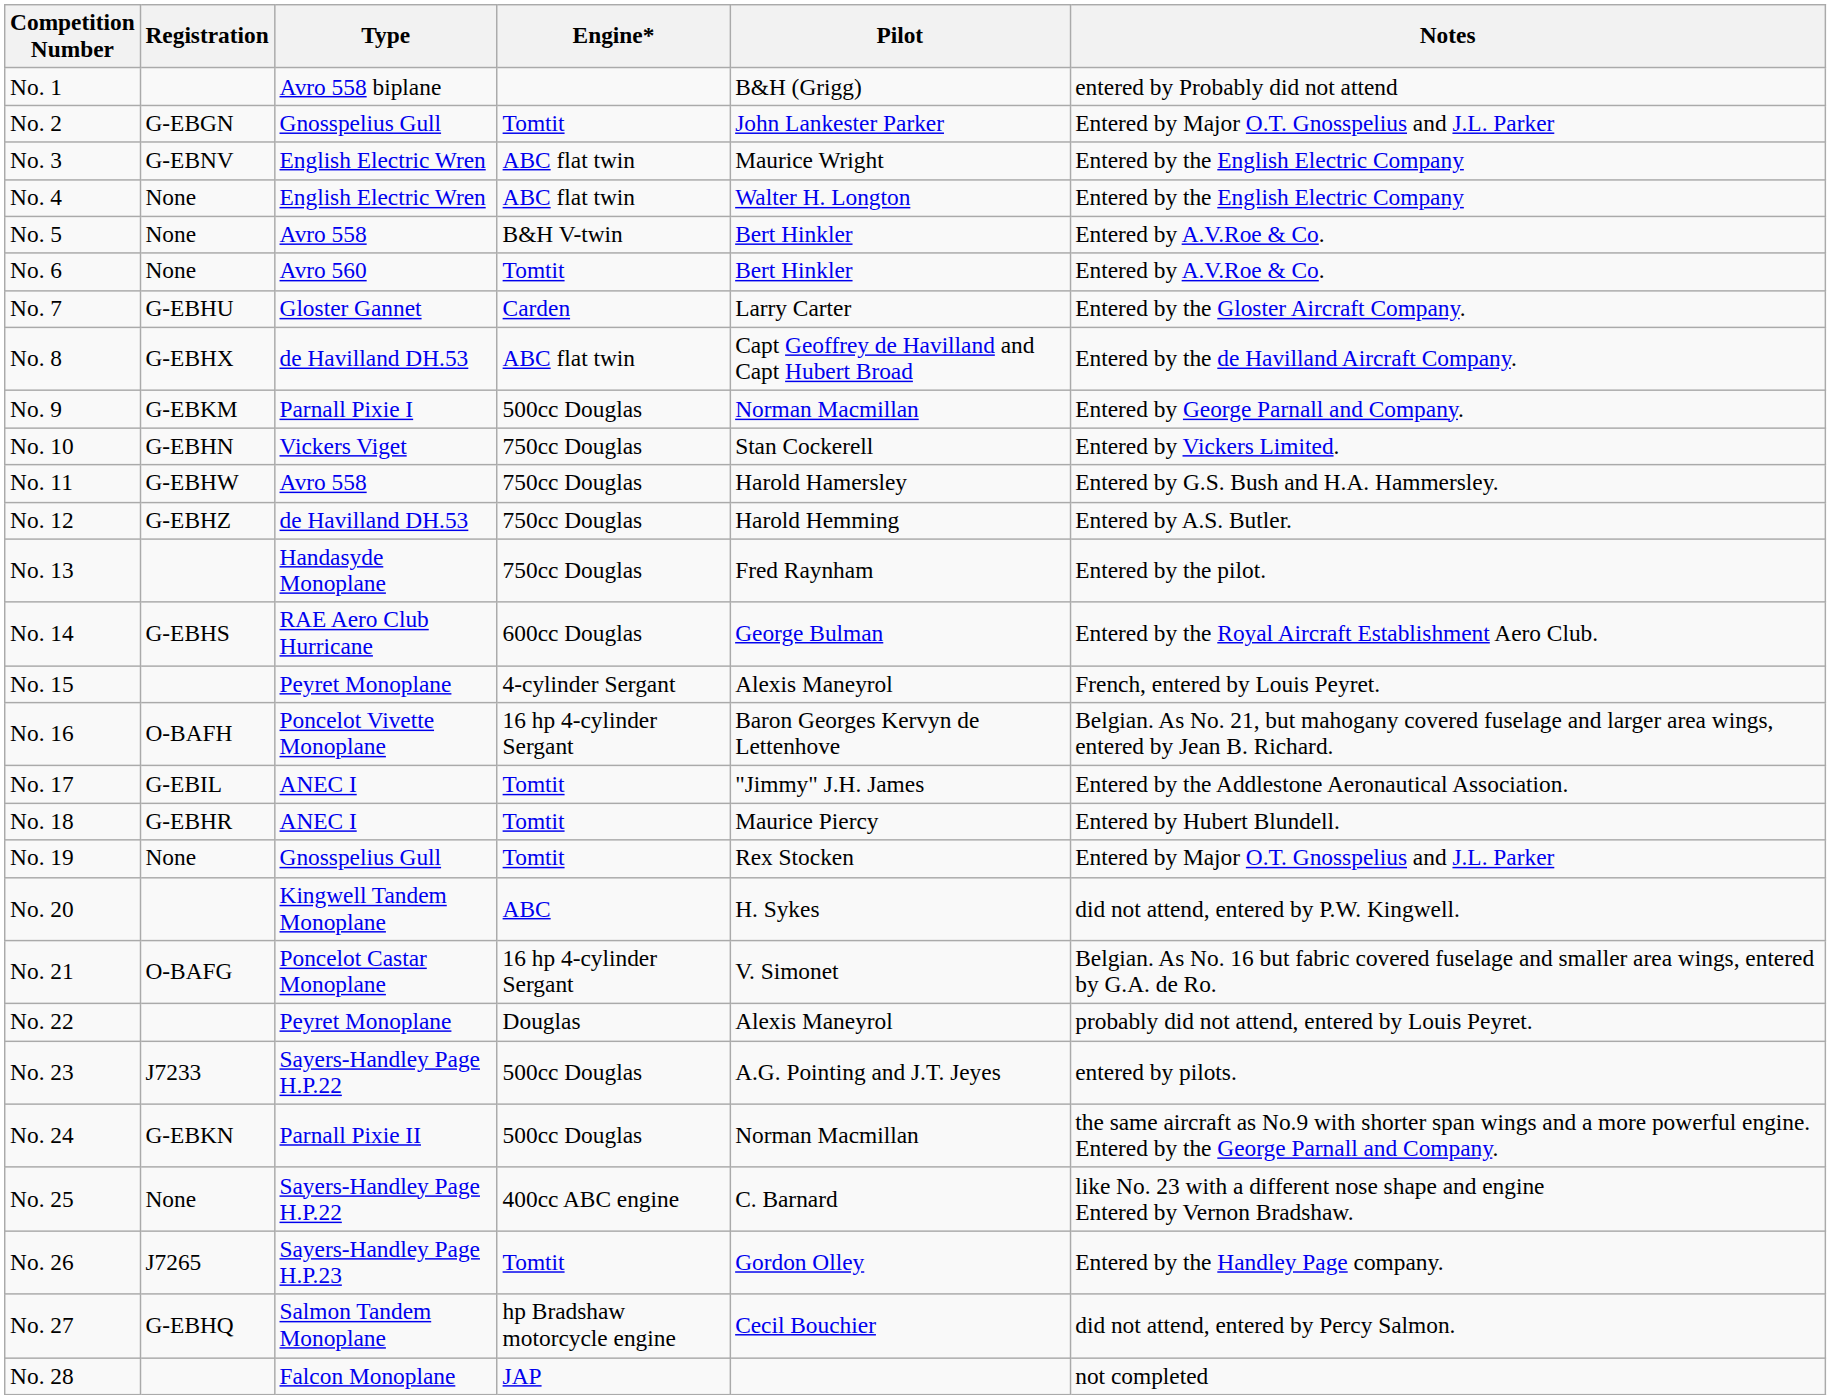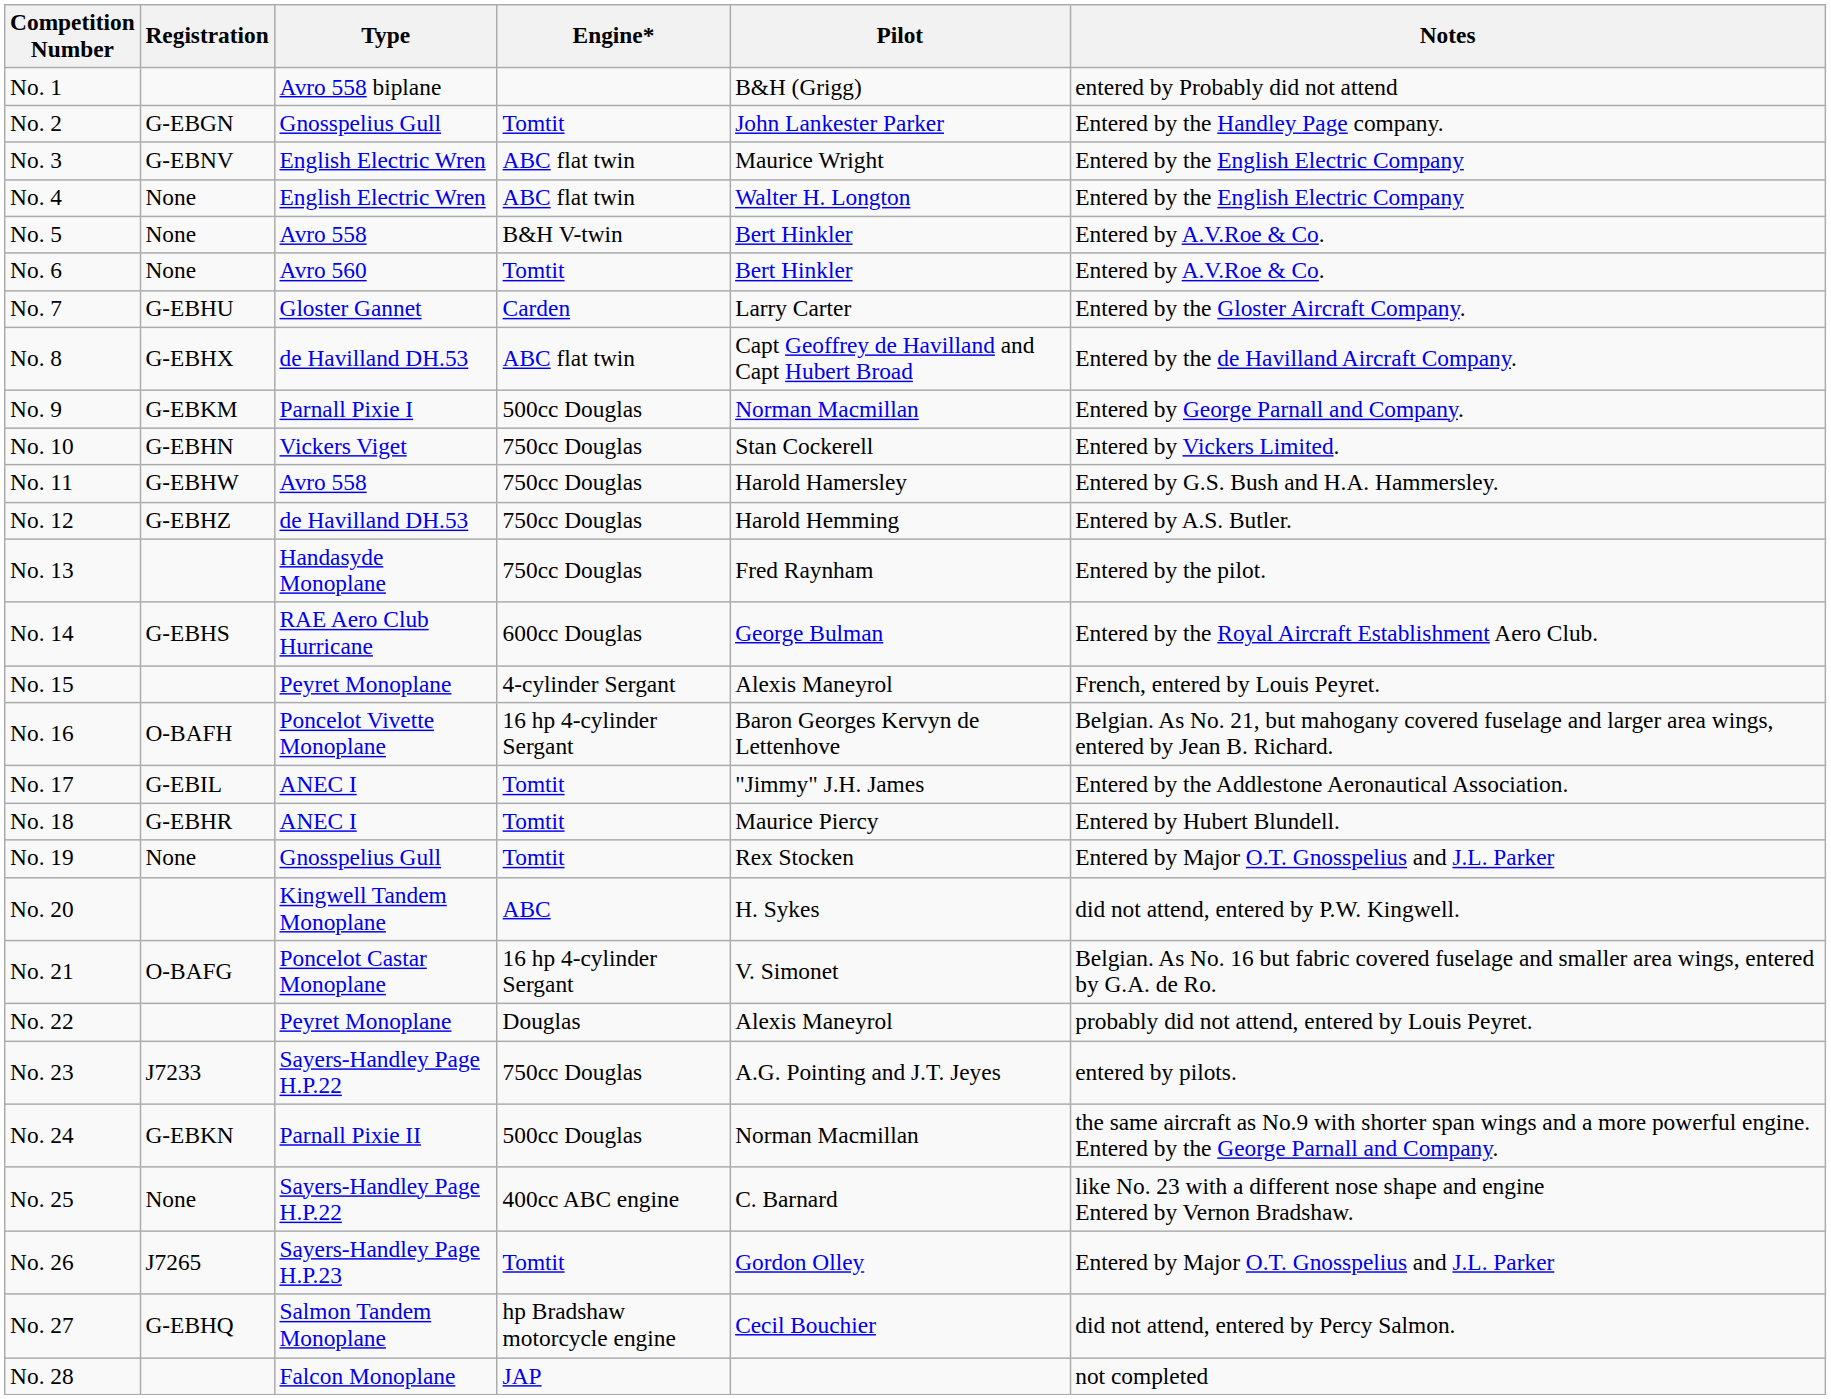No. 2 | Notes: Entered by Major O.T. Gnosspelius and J.L. Parker -> Entered by the Handley Page company.
No. 23 | Engine*: 500cc Douglas -> 750cc Douglas
No. 26 | Notes: Entered by the Handley Page company. -> Entered by Major O.T. Gnosspelius and J.L. Parker
